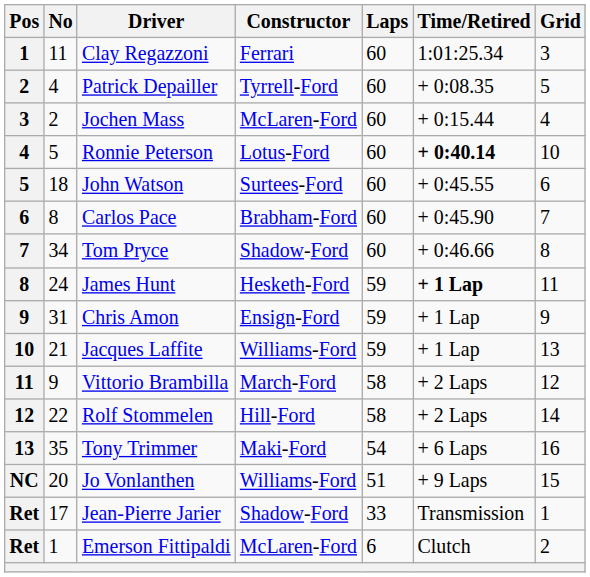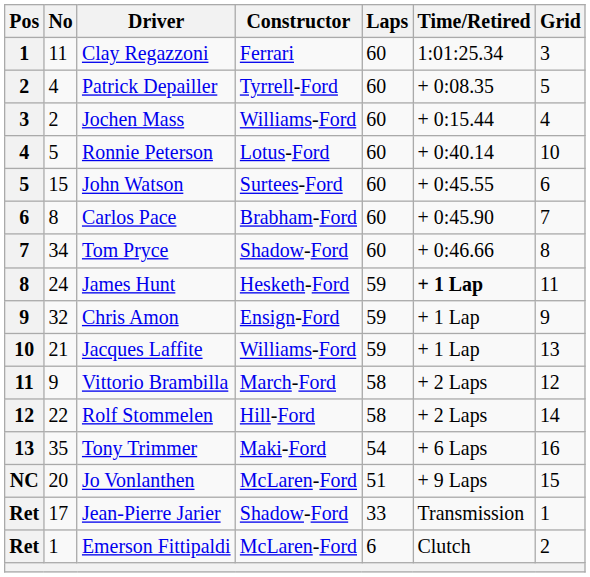Jochen Mass | Constructor: McLaren-Ford -> Williams-Ford
Ronnie Peterson | Time/Retired: bold -> normal
John Watson | No: 18 -> 15
Chris Amon | No: 31 -> 32
Jo Vonlanthen | Constructor: Williams-Ford -> McLaren-Ford
